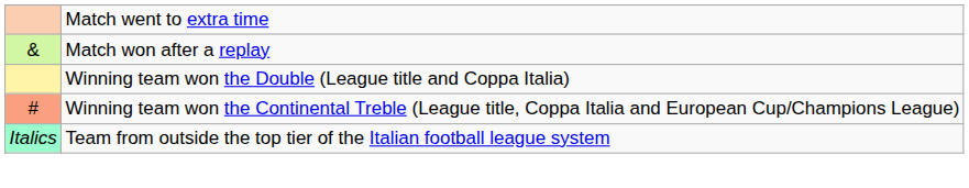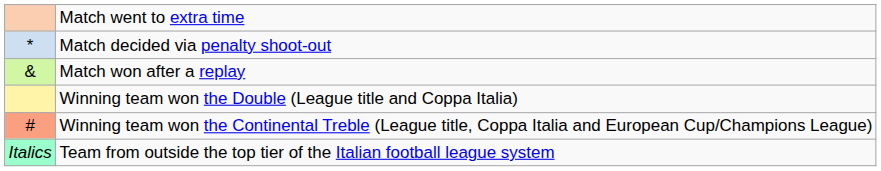+ row: * | Match decided via penalty shoot-out
